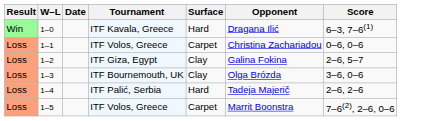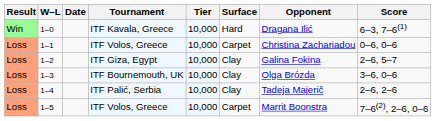+ column: Tier | 10,000 | 10,000 | 10,000 | 10,000 | 10,000 | 10,000
1–4 | Surface: Hard -> Clay
